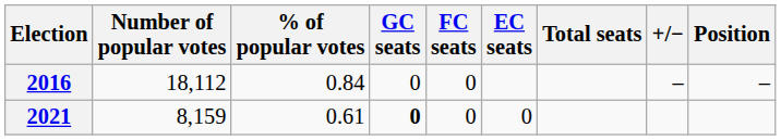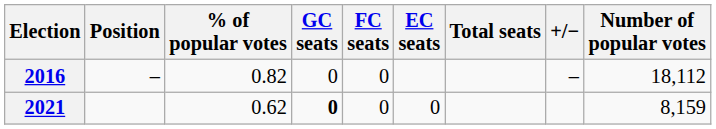columns swapped: Number of popular votes <-> Position
2016 | % of popular votes: 0.84 -> 0.82
2021 | % of popular votes: 0.61 -> 0.62
